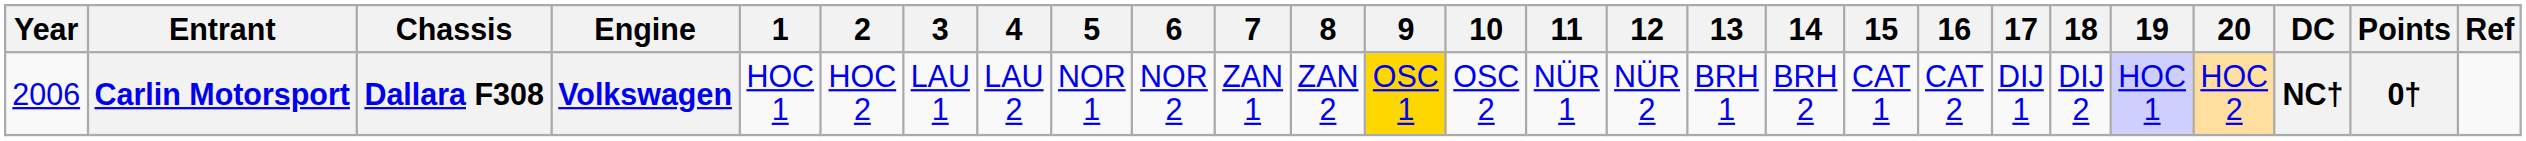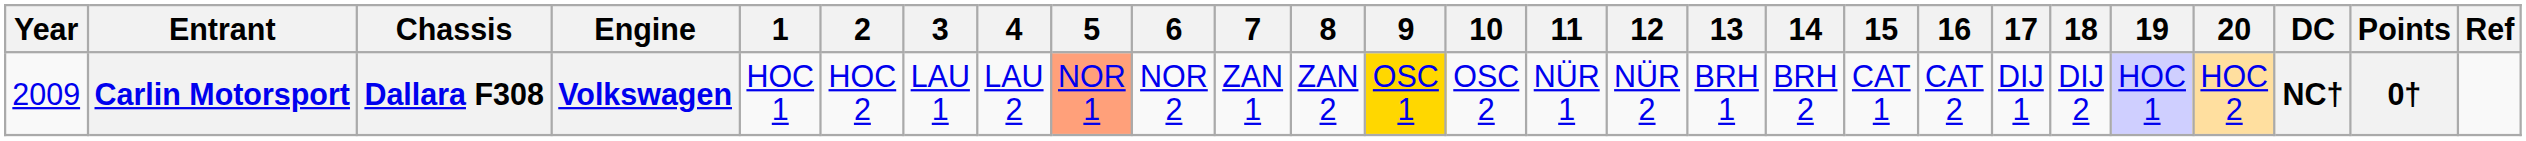Carlin Motorsport | Year: 2006 -> 2009
Carlin Motorsport | 5: no background -> lightsalmon background
